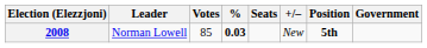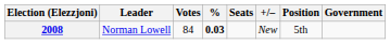2008 | Votes: 85 -> 84
2008 | Position: bold -> normal
